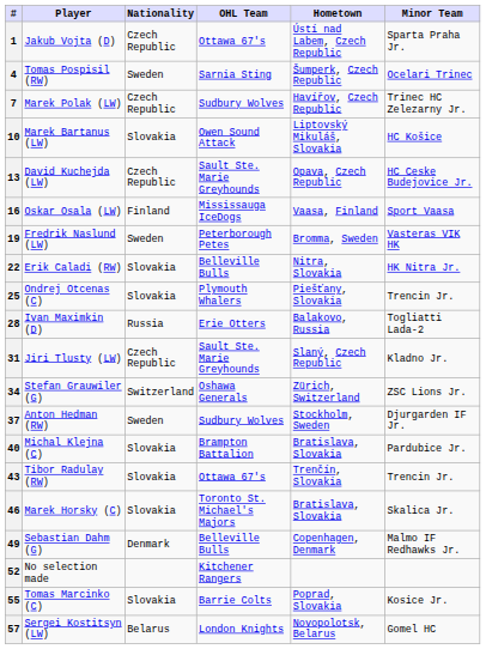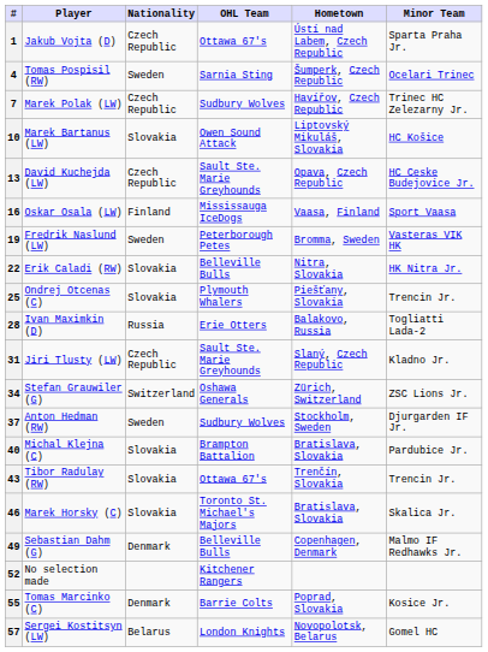55 | Nationality: Slovakia -> Denmark
